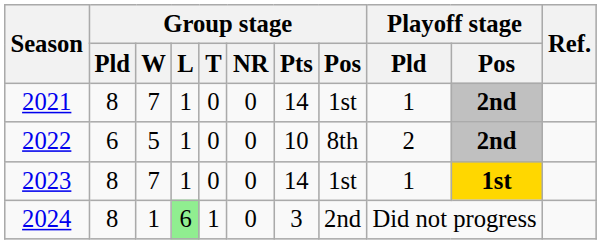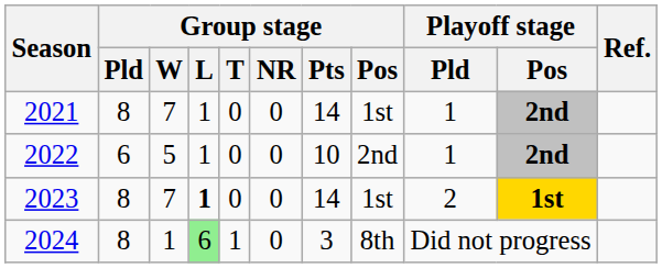2022 | Group stage / Pos: 8th -> 2nd
2022 | Playoff stage / Pld: 2 -> 1
2023 | Group stage / L: normal -> bold
2023 | Playoff stage / Pld: 1 -> 2
2024 | Group stage / Pos: 2nd -> 8th
